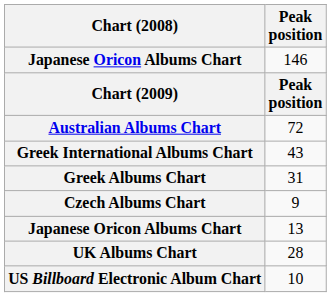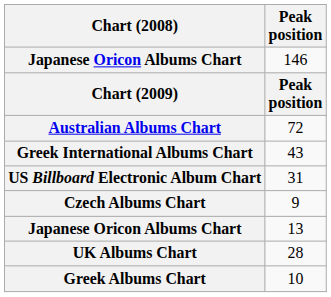31 | Chart (2008): Greek Albums Chart -> US Billboard Electronic Album Chart
10 | Chart (2008): US Billboard Electronic Album Chart -> Greek Albums Chart
